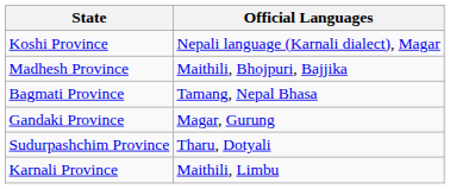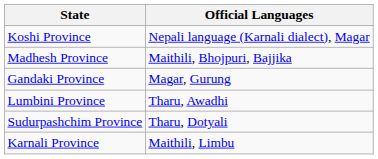- row: Bagmati Province | Tamang, Nepal Bhasa
+ row: Lumbini Province | Tharu, Awadhi
